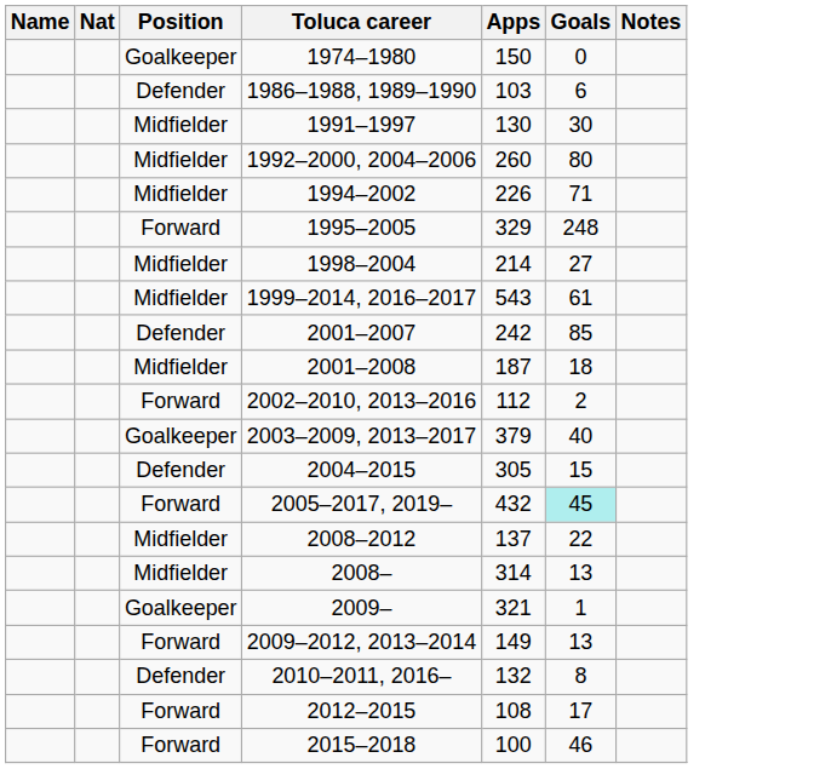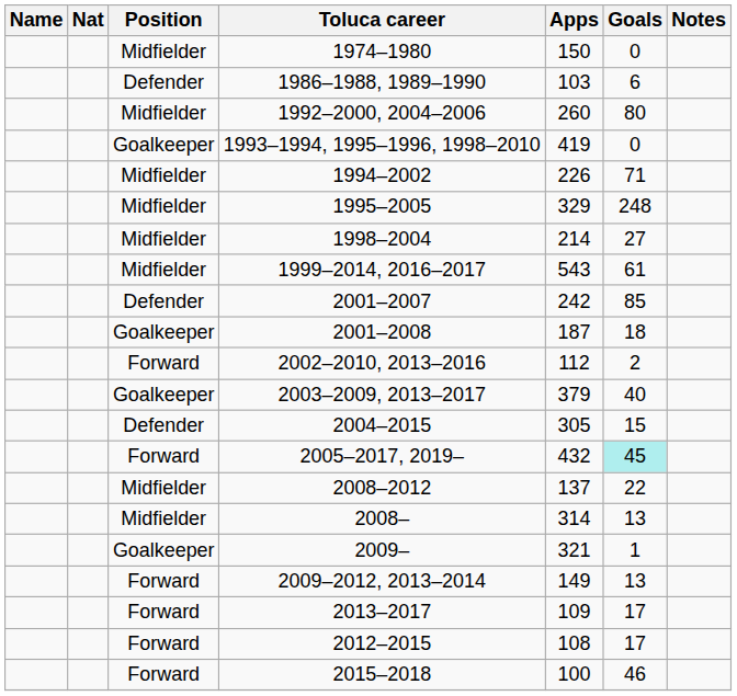1974–1980 | Position: Goalkeeper -> Midfielder
- row: Midfielder | 1991–1997 | 130 | 30
+ row: Goalkeeper | 1993–1994, 1995–1996, 1998–2010 | 419 | 0
1995–2005 | Position: Forward -> Midfielder
2001–2008 | Position: Midfielder -> Goalkeeper
- row: Defender | 2010–2011, 2016– | 132 | 8
+ row: Forward | 2013–2017 | 109 | 17
